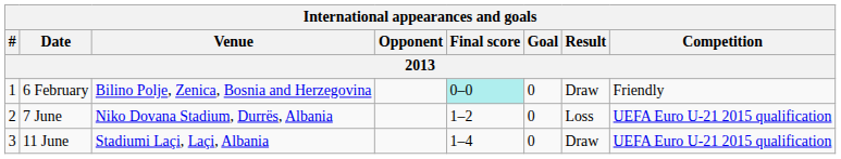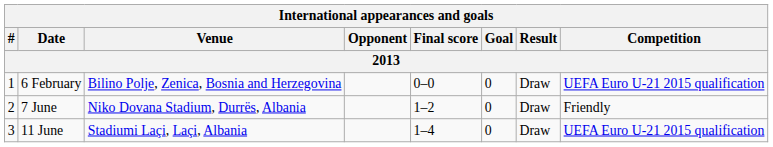6 February | Final score: paleturquoise background -> no background
6 February | Competition: Friendly -> UEFA Euro U-21 2015 qualification
7 June | Result: Loss -> Draw
7 June | Competition: UEFA Euro U-21 2015 qualification -> Friendly
